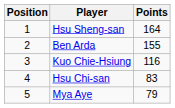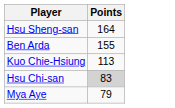- column: Position | 1 | 2 | 3 | 4 | 5
Kuo Chie-Hsiung | Points: 116 -> 113
Hsu Chi-san | Points: no background -> lightgrey background
